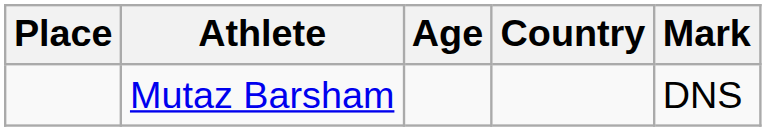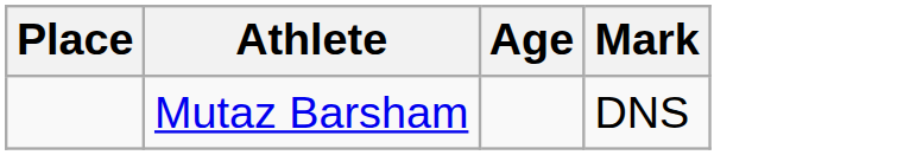- column: Country
